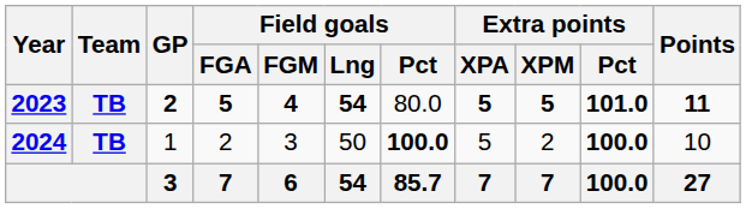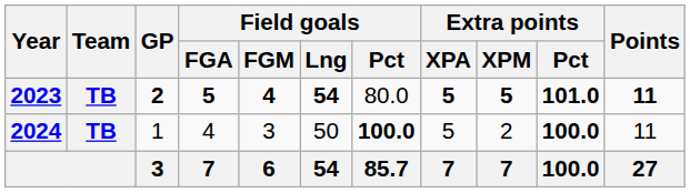2024 | Field goals / FGA: 2 -> 4
2024 | Points: 10 -> 11
